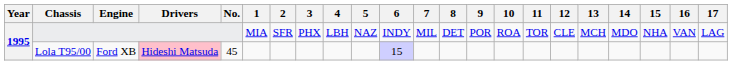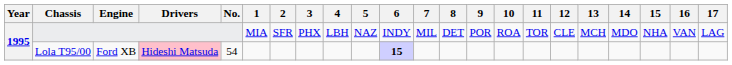Lola T95/00 | No.: 45 -> 54
Lola T95/00 | 6: normal -> bold
